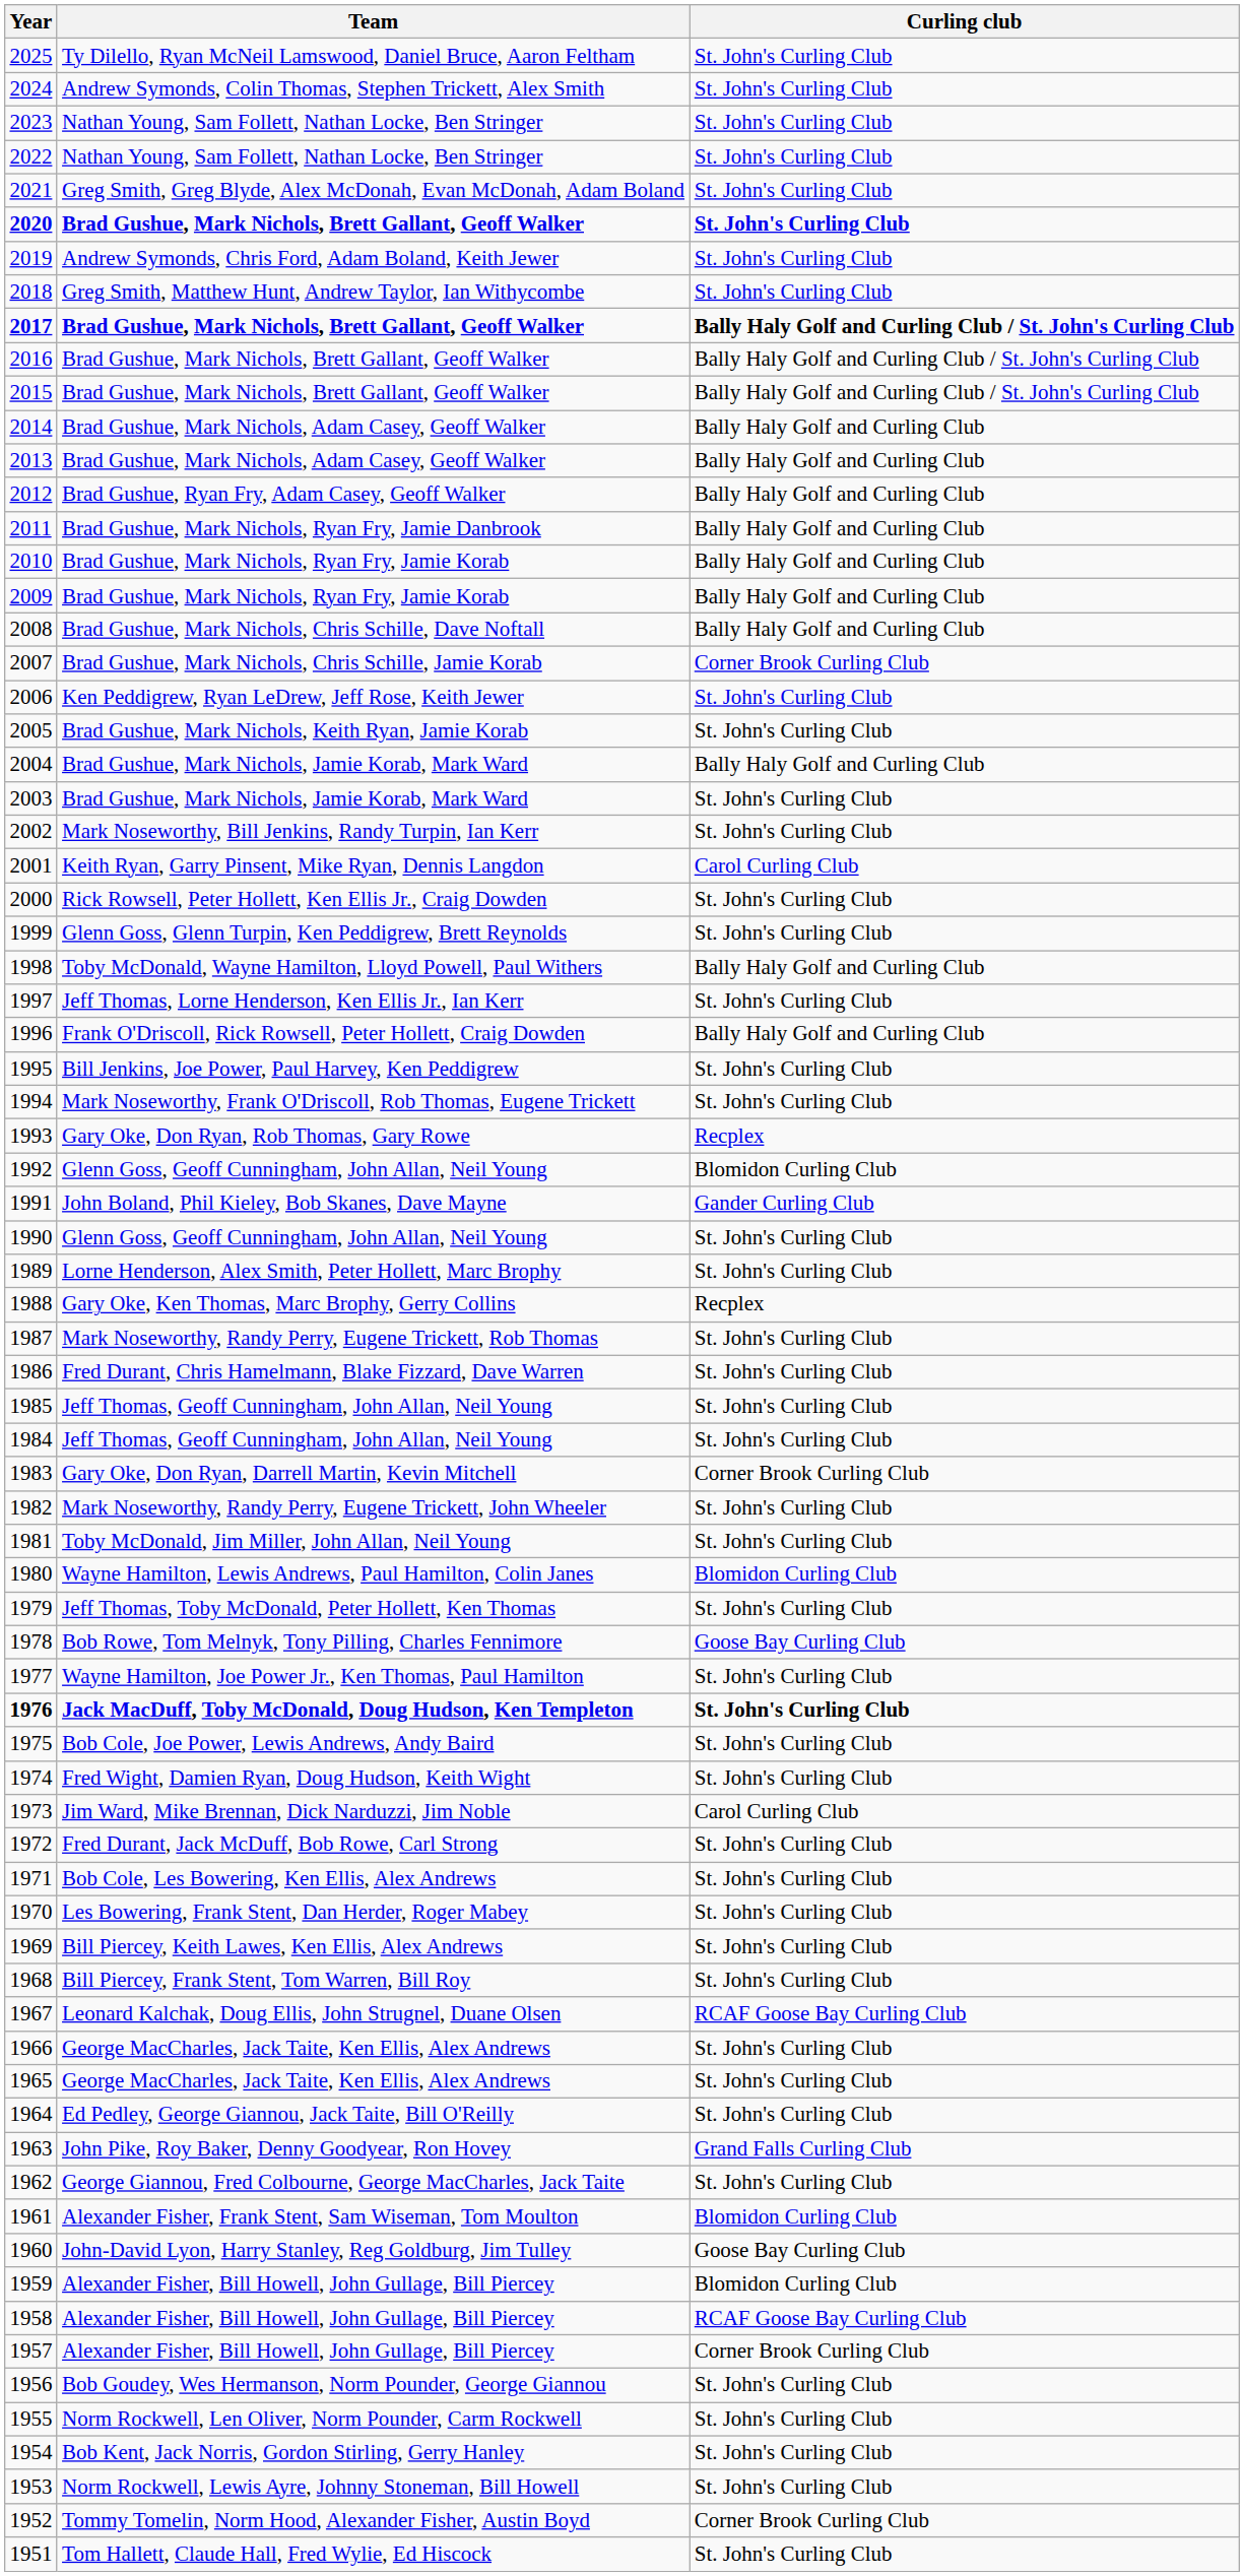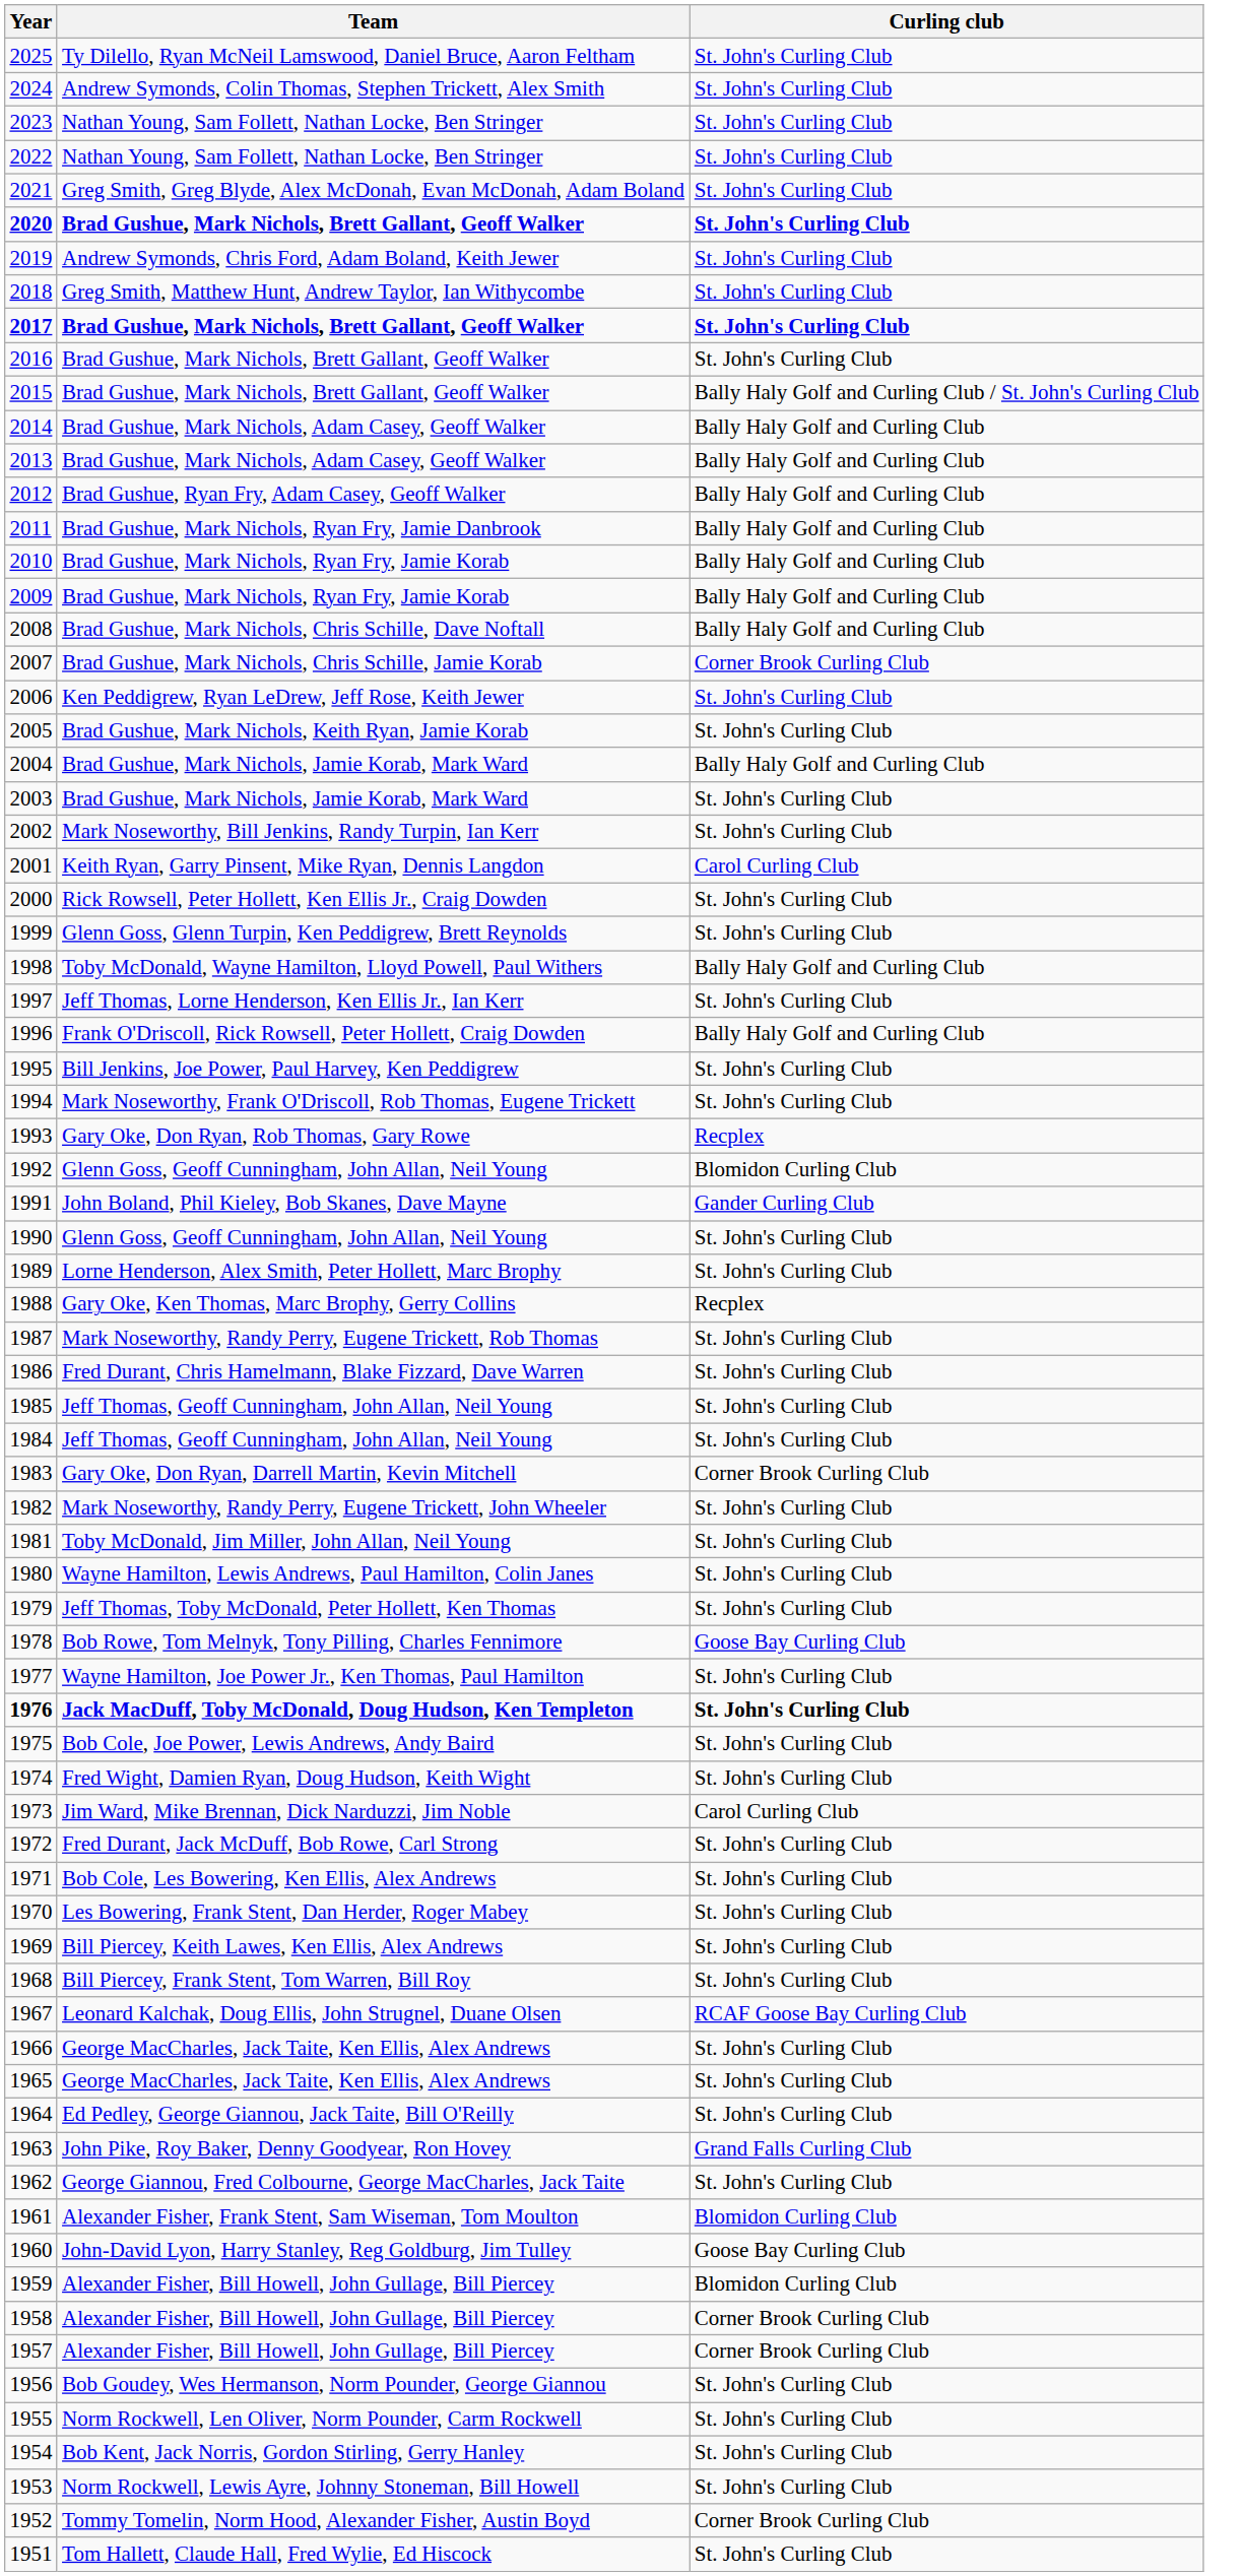2017 | Curling club: Bally Haly Golf and Curling Club / St. John's Curling Club -> St. John's Curling Club
2016 | Curling club: Bally Haly Golf and Curling Club / St. John's Curling Club -> St. John's Curling Club
1980 | Curling club: Blomidon Curling Club -> St. John's Curling Club
1958 | Curling club: RCAF Goose Bay Curling Club -> Corner Brook Curling Club
